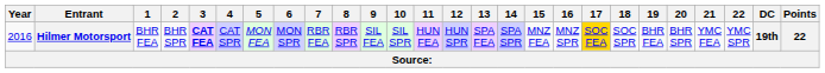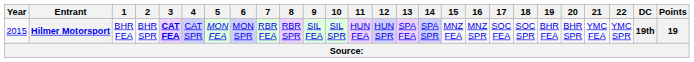Hilmer Motorsport | Year: 2016 -> 2015
Hilmer Motorsport | 17: gold background -> no background
Hilmer Motorsport | Points: 22 -> 19
